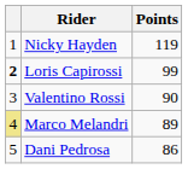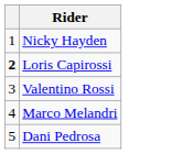- column: Points | 119 | 99 | 90 | 89 | 86
Marco Melandri | column 1: khaki background -> no background
